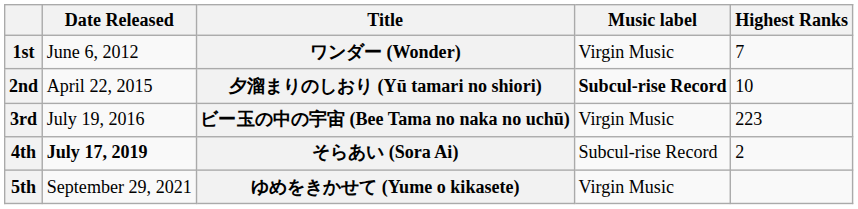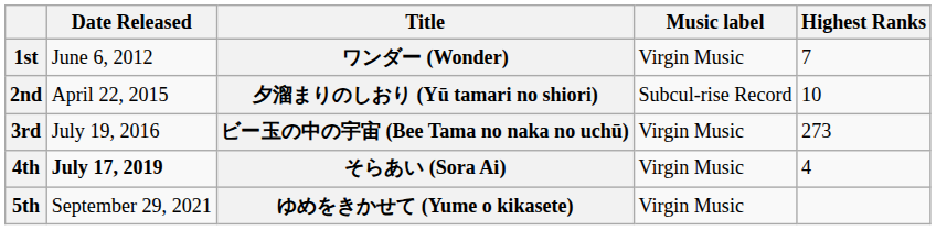2nd | Music label: bold -> normal
3rd | Highest Ranks: 223 -> 273
4th | Music label: Subcul-rise Record -> Virgin Music
4th | Highest Ranks: 2 -> 4
